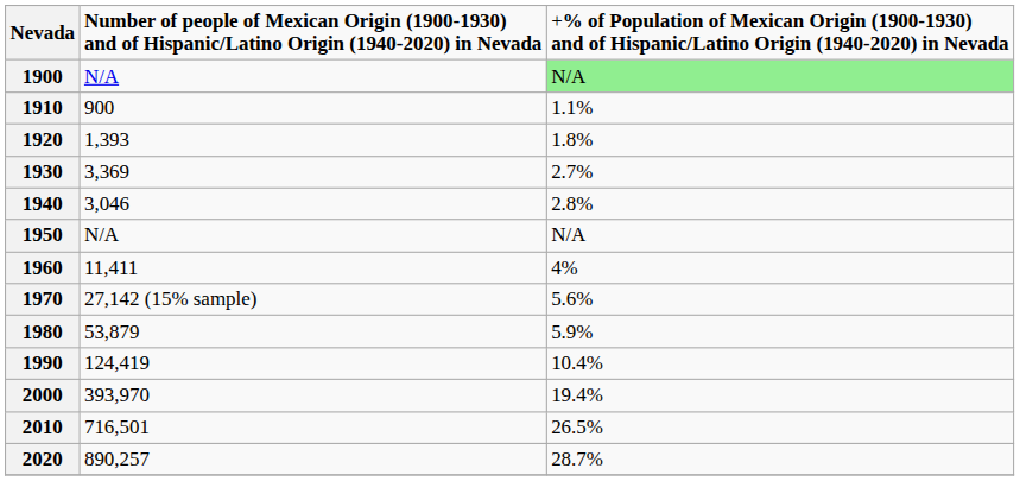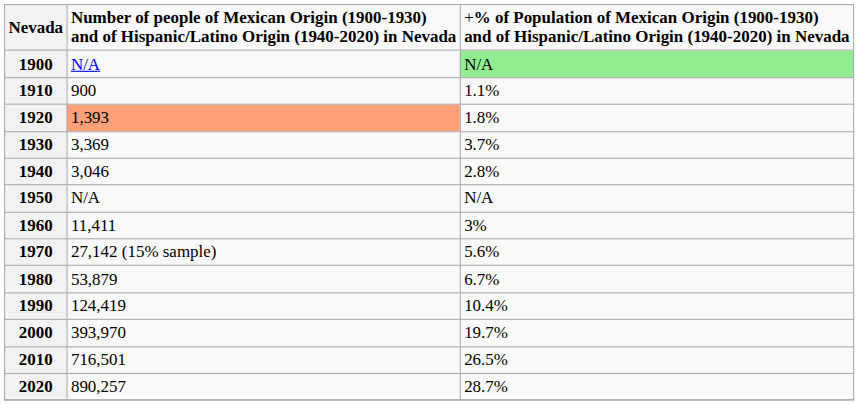1920 | column 2: no background -> lightsalmon background
1930 | column 3: 2.7% -> 3.7%
1960 | column 3: 4% -> 3%
1980 | column 3: 5.9% -> 6.7%
2000 | column 3: 19.4% -> 19.7%
